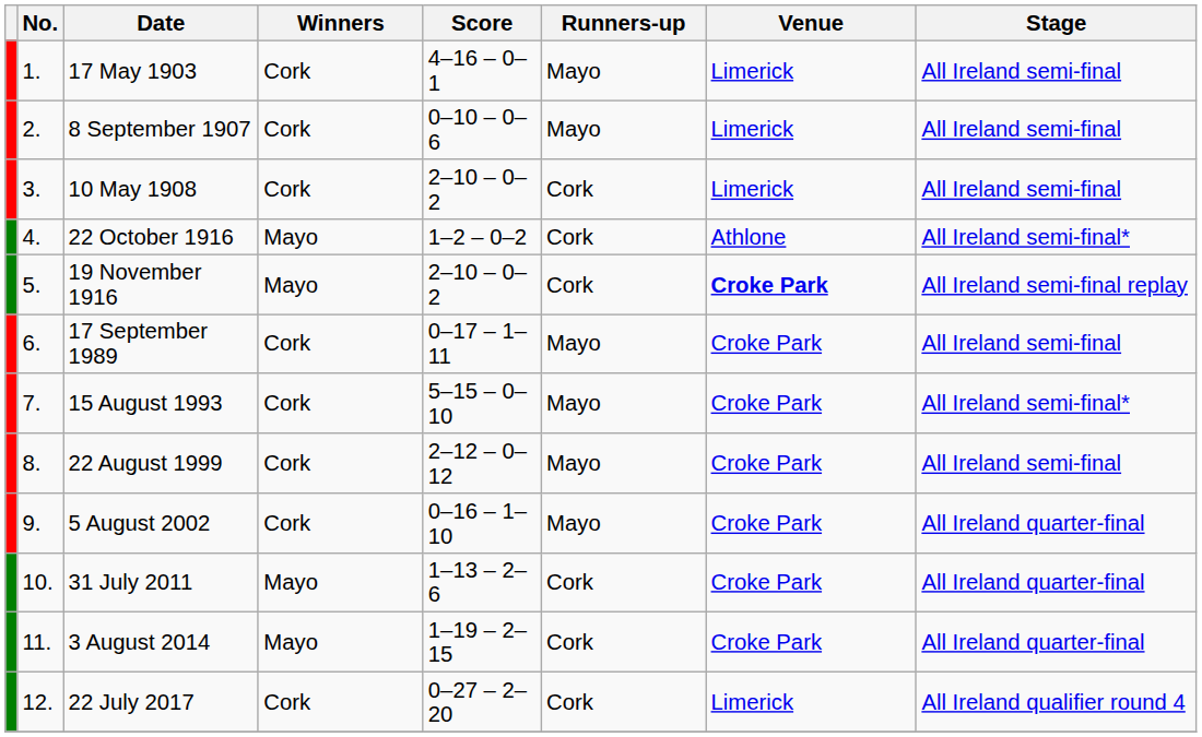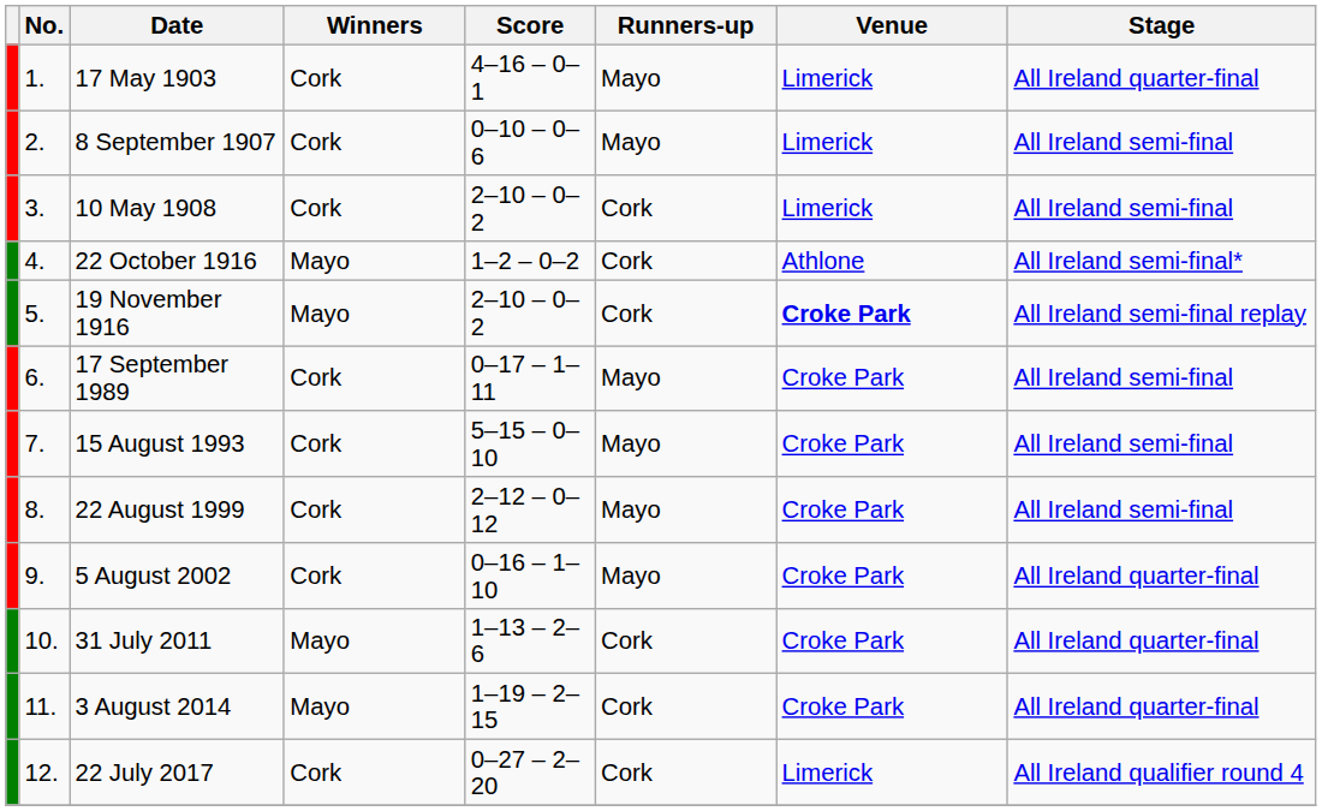17 May 1903 | Stage: All Ireland semi-final -> All Ireland quarter-final
15 August 1993 | Stage: All Ireland semi-final* -> All Ireland semi-final
